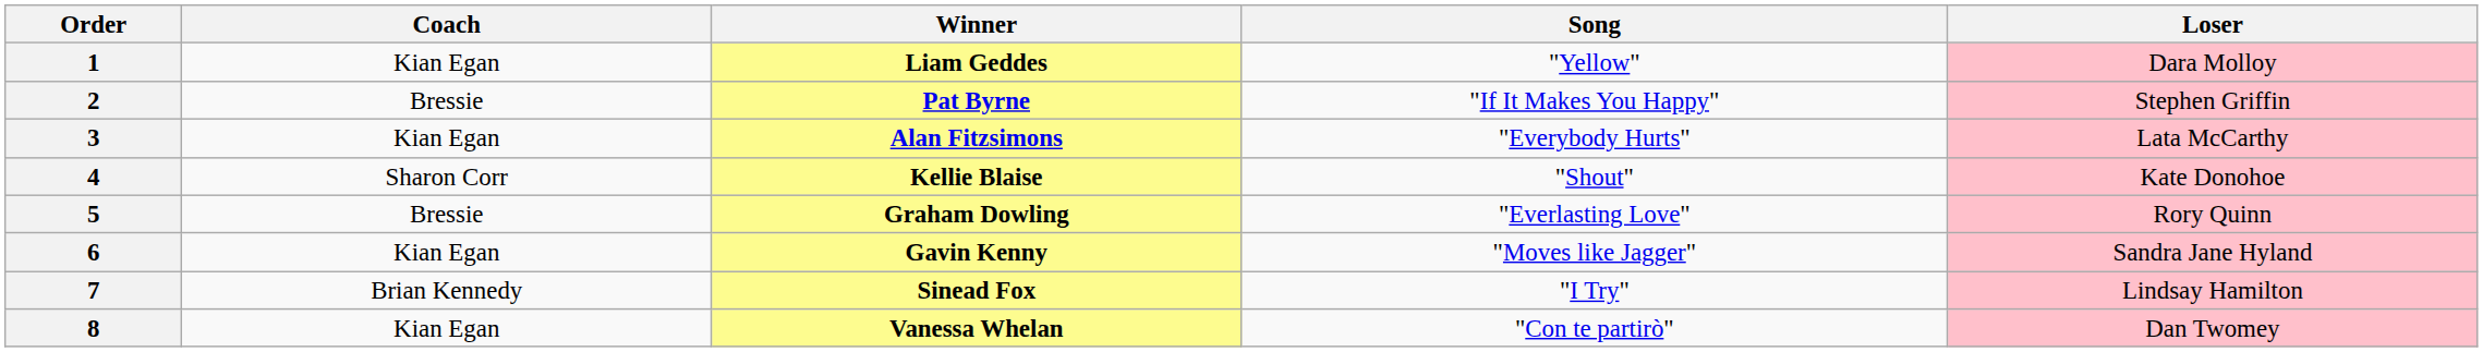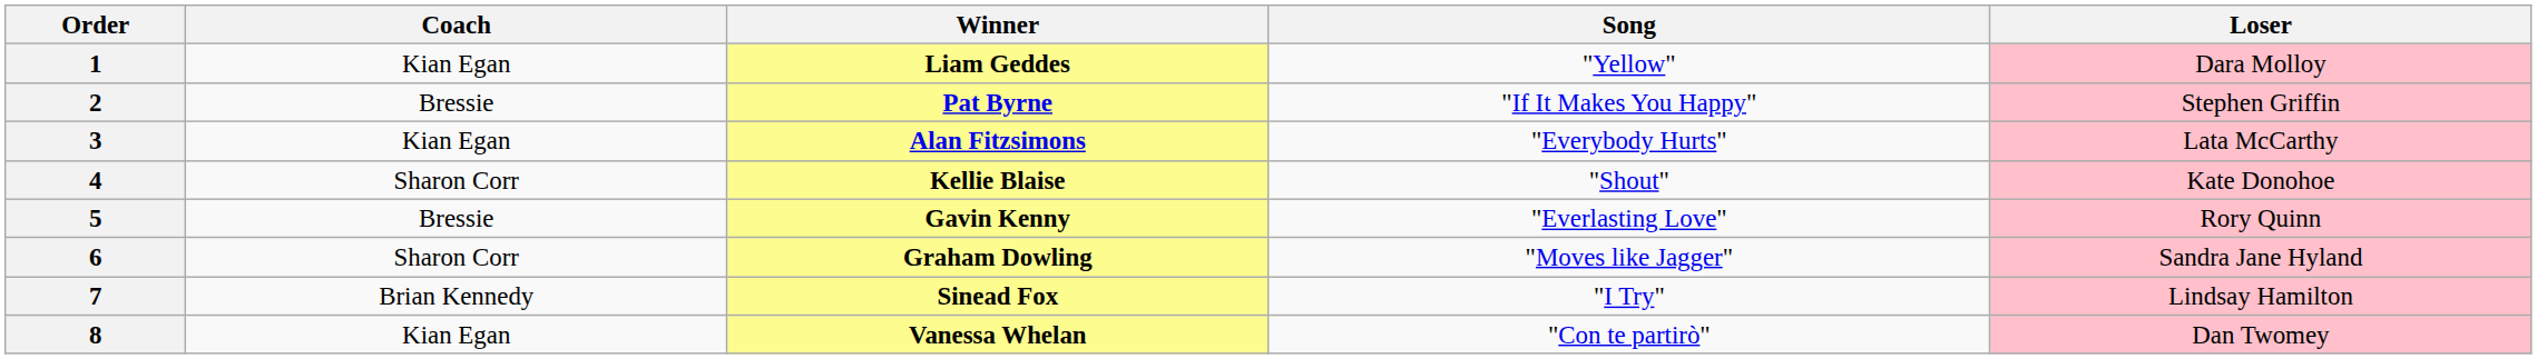5 | Winner: Graham Dowling -> Gavin Kenny
6 | Coach: Kian Egan -> Sharon Corr
6 | Winner: Gavin Kenny -> Graham Dowling
